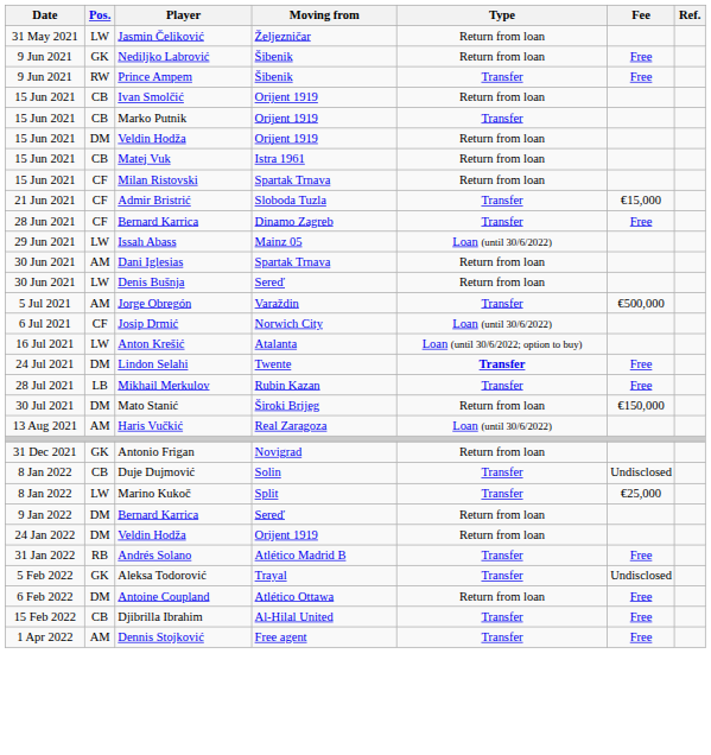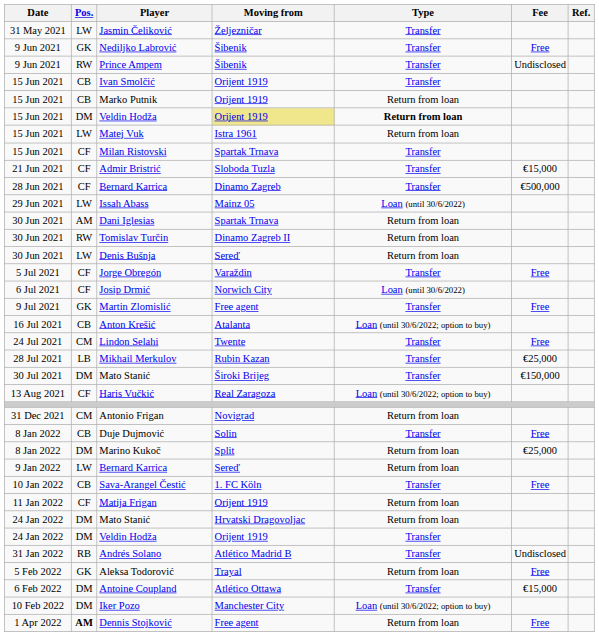Jasmin Čeliković | Type: Return from loan -> Transfer
Nediljko Labrović | Type: Return from loan -> Transfer
Prince Ampem | Fee: Free -> Undisclosed
Ivan Smolčić | Type: Return from loan -> Transfer
Marko Putnik | Type: Transfer -> Return from loan
15 Jun 2021 / Veldin Hodža | Moving from: no background -> khaki background
15 Jun 2021 / Veldin Hodža | Type: normal -> bold
Matej Vuk | Pos.: CB -> LW
Milan Ristovski | Type: Return from loan -> Transfer
28 Jun 2021 / Bernard Karrica | Fee: Free -> €500,000
+ row: 30 Jun 2021 | RW | Tomislav Turčin | Dinamo Zagreb II | Return from loan
Jorge Obregón | Pos.: AM -> CF
Jorge Obregón | Fee: €500,000 -> Free
+ row: 9 Jul 2021 | GK | Martin Zlomislić | Free agent | Transfer | Free
Anton Krešić | Pos.: LW -> CB
Lindon Selahi | Pos.: DM -> CM
Lindon Selahi | Type: bold -> normal
Mikhail Merkulov | Fee: Free -> €25,000
30 Jul 2021 / Mato Stanić | Type: Return from loan -> Transfer
Haris Vučkić | Pos.: AM -> CF
Haris Vučkić | Type: Loan (until 30/6/2022) -> Loan (until 30/6/2022; option to buy)
Antonio Frigan | Pos.: GK -> CM
Duje Dujmović | Fee: Undisclosed -> Free
Marino Kukoč | Pos.: LW -> DM
Marino Kukoč | Type: Transfer -> Return from loan
9 Jan 2022 / Bernard Karrica | Pos.: DM -> LW
+ row: 10 Jan 2022 | CB | Sava-Arangel Čestić | 1. FC Köln | Transfer | Free
+ row: 11 Jan 2022 | CF | Matija Frigan | Orijent 1919 | Return from loan
+ row: 24 Jan 2022 | DM | Mato Stanić | Hrvatski Dragovoljac | Return from loan
24 Jan 2022 / Veldin Hodža | Type: Return from loan -> Transfer
Andrés Solano | Fee: Free -> Undisclosed
Aleksa Todorović | Type: Transfer -> Return from loan
Aleksa Todorović | Fee: Undisclosed -> Free
Antoine Coupland | Type: Return from loan -> Transfer
Antoine Coupland | Fee: Free -> €15,000
+ row: 10 Feb 2022 | DM | Iker Pozo | Manchester City | Loan (until 30/6/2022; option to buy)
- row: 15 Feb 2022 | CB | Djibrilla Ibrahim | Al-Hilal United | Transfer | Free
Dennis Stojković | Pos.: normal -> bold
Dennis Stojković | Type: Transfer -> Return from loan
